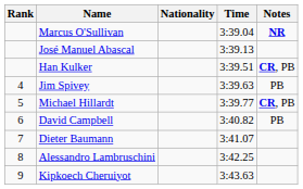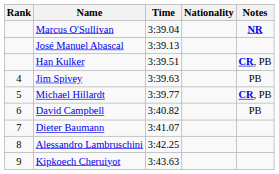columns swapped: Nationality <-> Time
